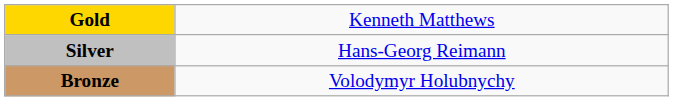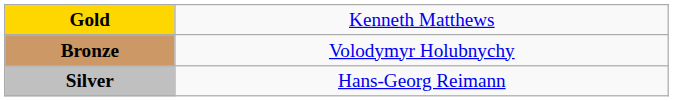rows swapped: Silver <-> Bronze
